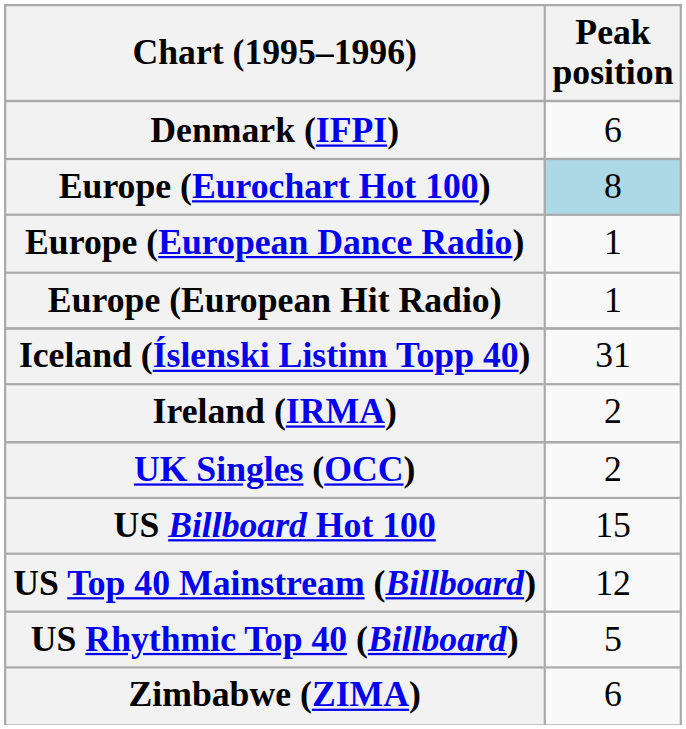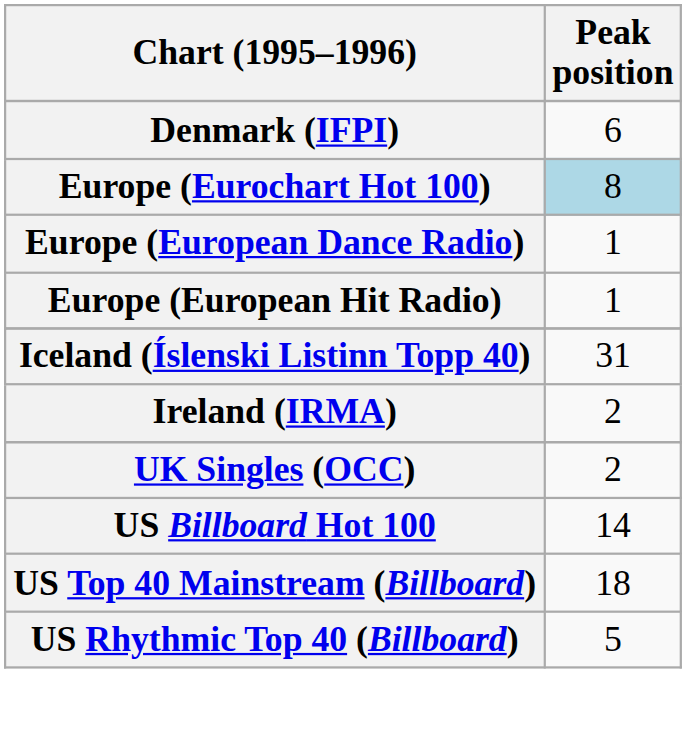US Billboard Hot 100 | Peak position: 15 -> 14
US Top 40 Mainstream (Billboard) | Peak position: 12 -> 18
- row: Zimbabwe (ZIMA) | 6
